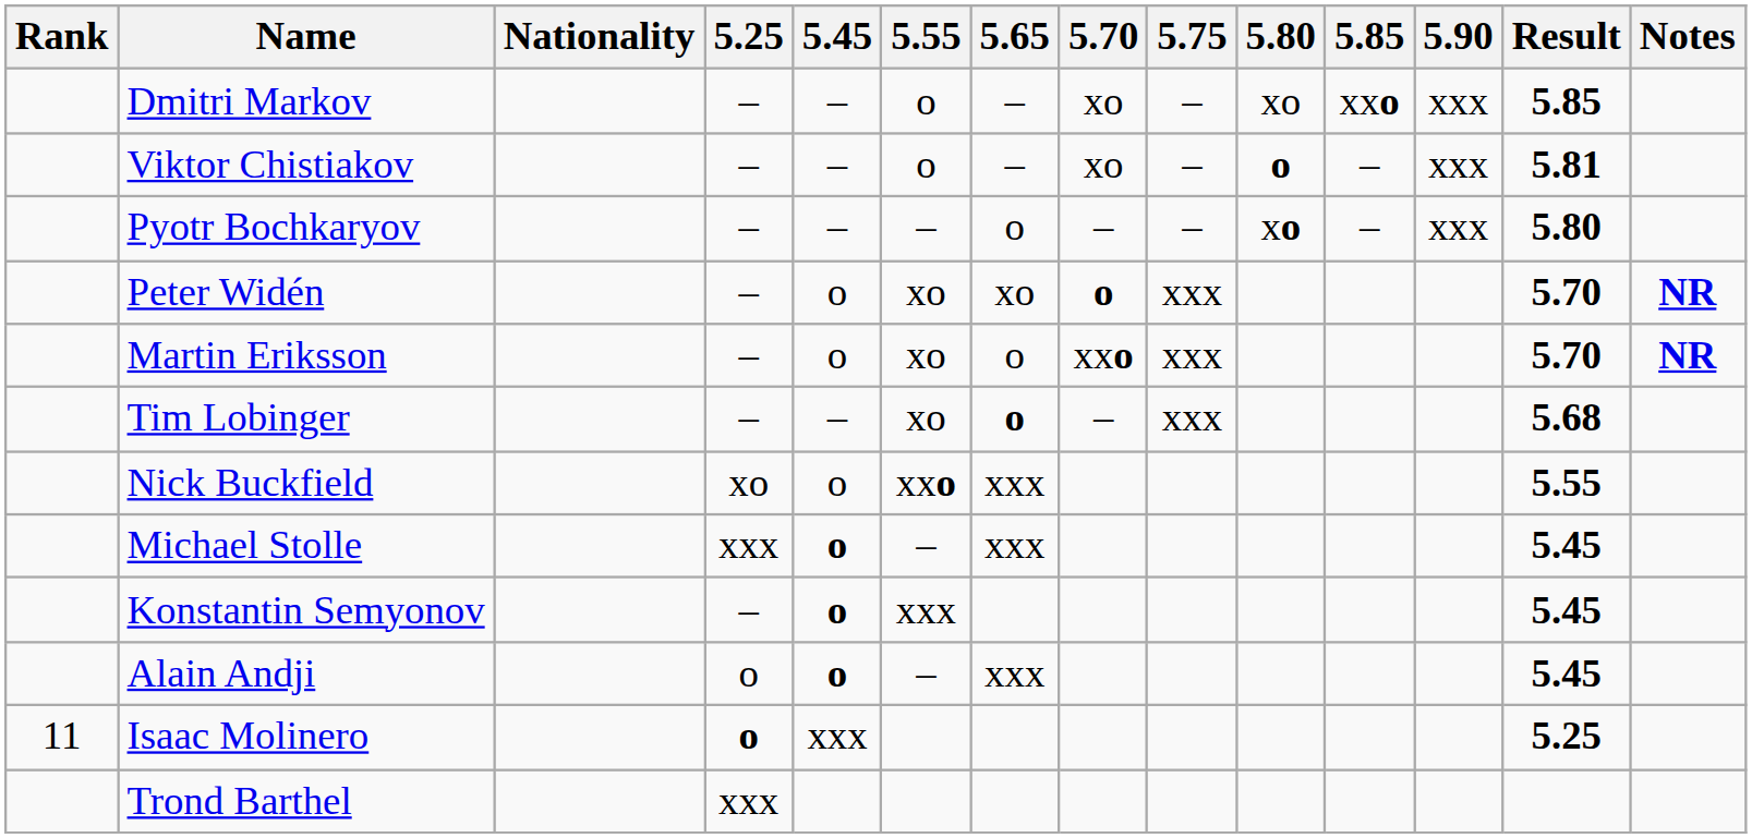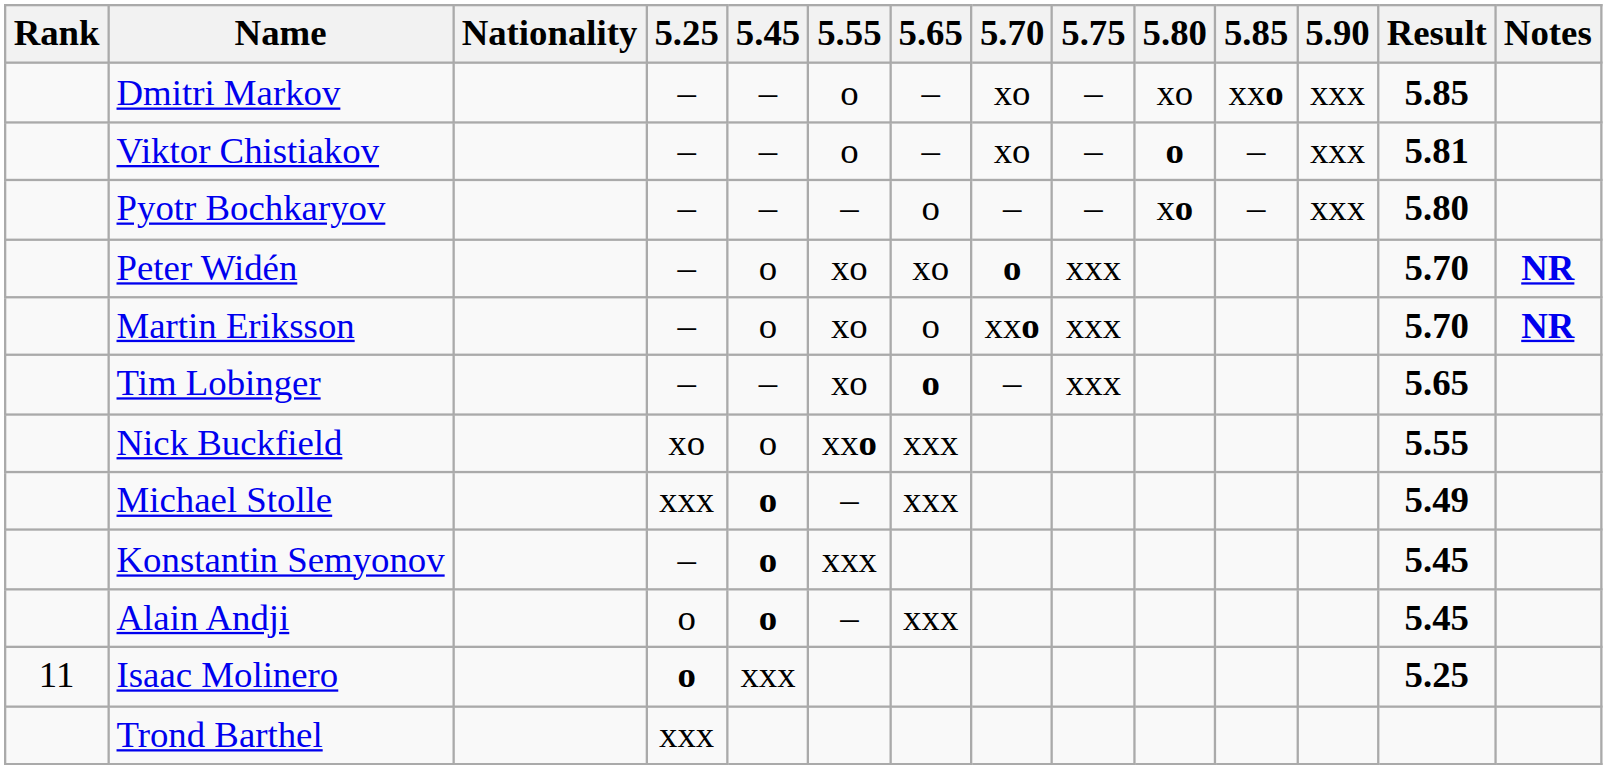Tim Lobinger | Result: 5.68 -> 5.65
Michael Stolle | Result: 5.45 -> 5.49
